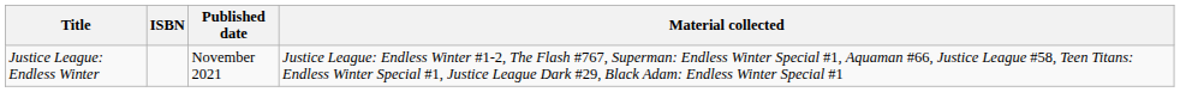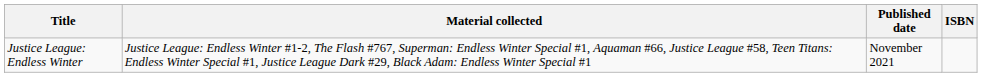columns swapped: Material collected <-> ISBN
